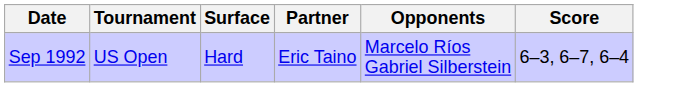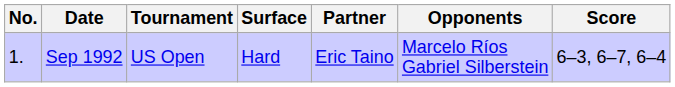+ column: No. | 1.
